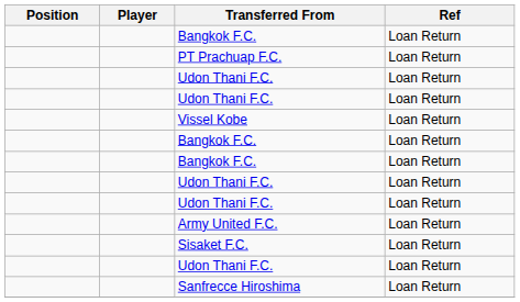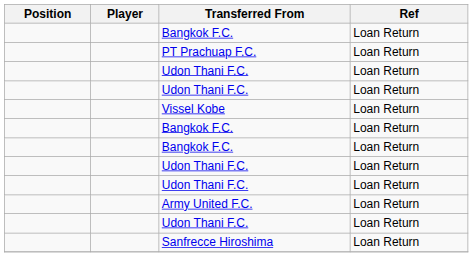- row: Sisaket F.C. | Loan Return
